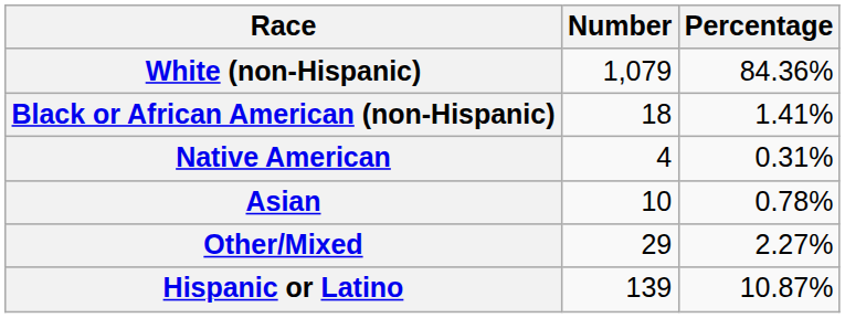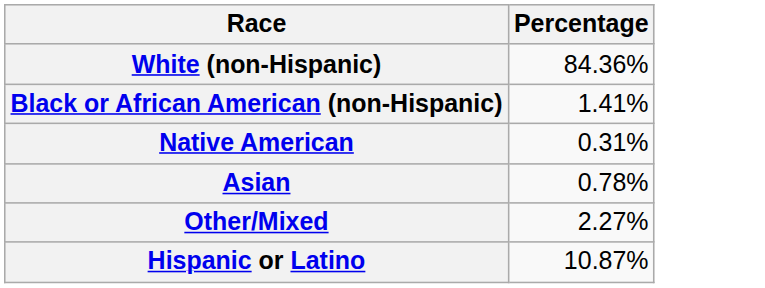- column: Number | 1,079 | 18 | 4 | 10 | 29 | 139
